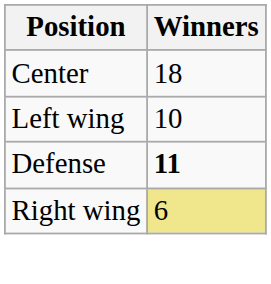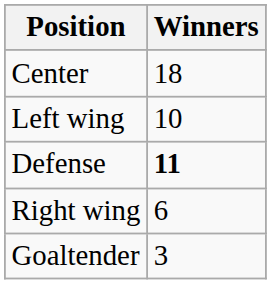Right wing | Winners: khaki background -> no background
+ row: Goaltender | 3
